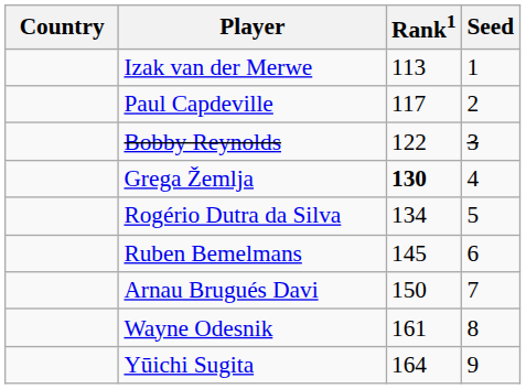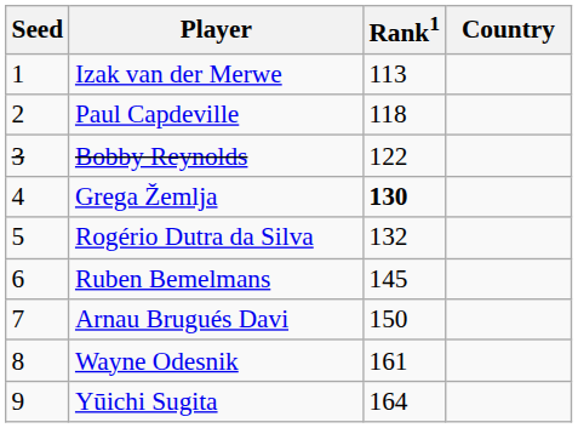columns swapped: Country <-> Seed
Paul Capdeville | Rank1: 117 -> 118
Rogério Dutra da Silva | Rank1: 134 -> 132
